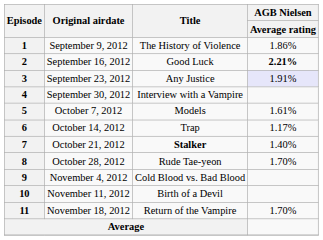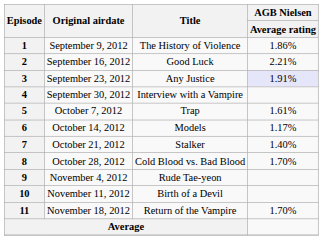2 | AGB Nielsen / Average rating: bold -> normal
5 | Title: Models -> Trap
6 | Title: Trap -> Models
7 | Title: bold -> normal
8 | Title: Rude Tae-yeon -> Cold Blood vs. Bad Blood
9 | Title: Cold Blood vs. Bad Blood -> Rude Tae-yeon
